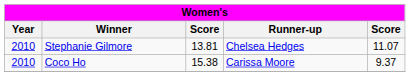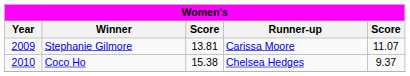Stephanie Gilmore | Year: 2010 -> 2009
Stephanie Gilmore | Runner-up: Chelsea Hedges -> Carissa Moore
Coco Ho | Runner-up: Carissa Moore -> Chelsea Hedges
